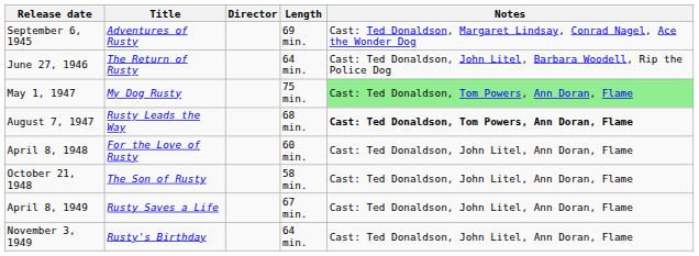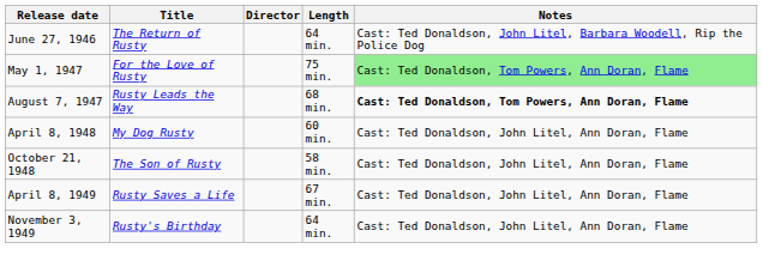- row: September 6, 1945 | Adventures of Rusty | 69 min. | Cast: Ted Donaldson, Margaret Lindsay, Conrad Nagel, Ace the Wonder Dog
May 1, 1947 | Title: My Dog Rusty -> For the Love of Rusty
April 8, 1948 | Title: For the Love of Rusty -> My Dog Rusty
